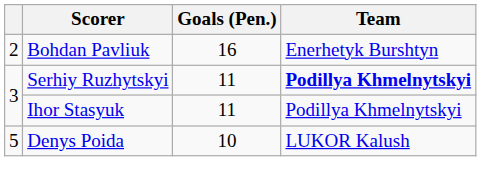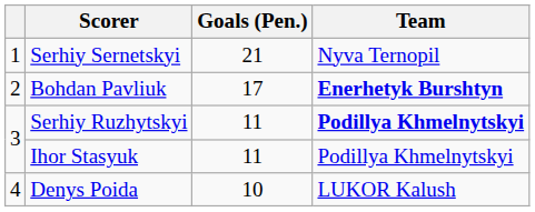+ row: 1 | Serhiy Sernetskyi | 21 | Nyva Ternopil
Bohdan Pavliuk | Goals (Pen.): 16 -> 17
Bohdan Pavliuk | Team: normal -> bold
Denys Poida | column 1: 5 -> 4
